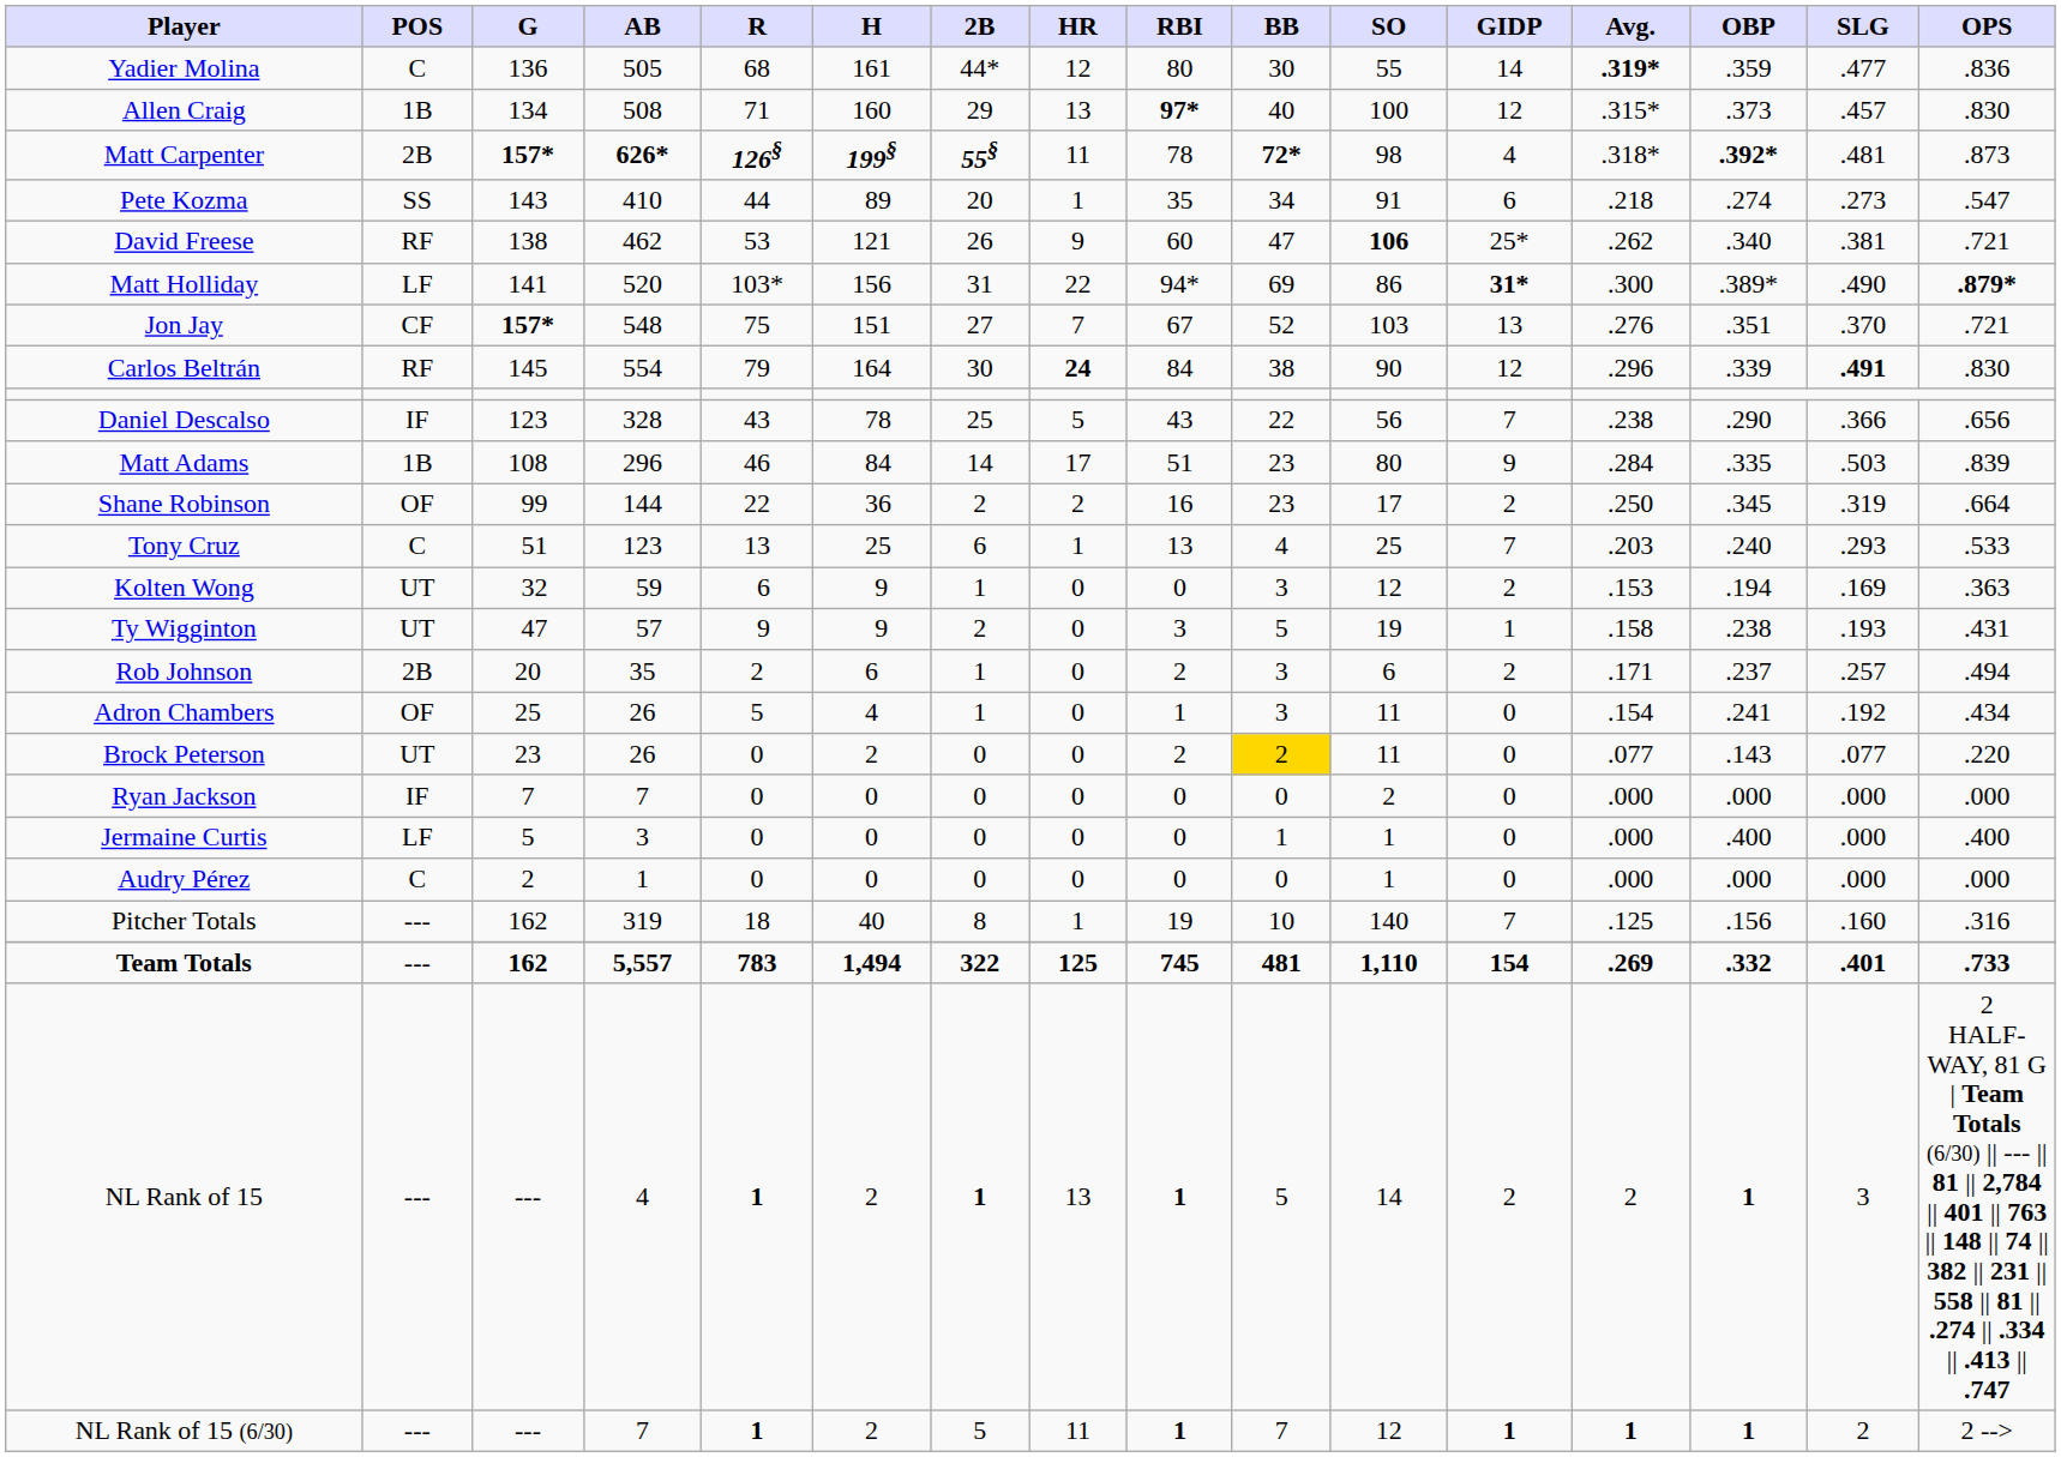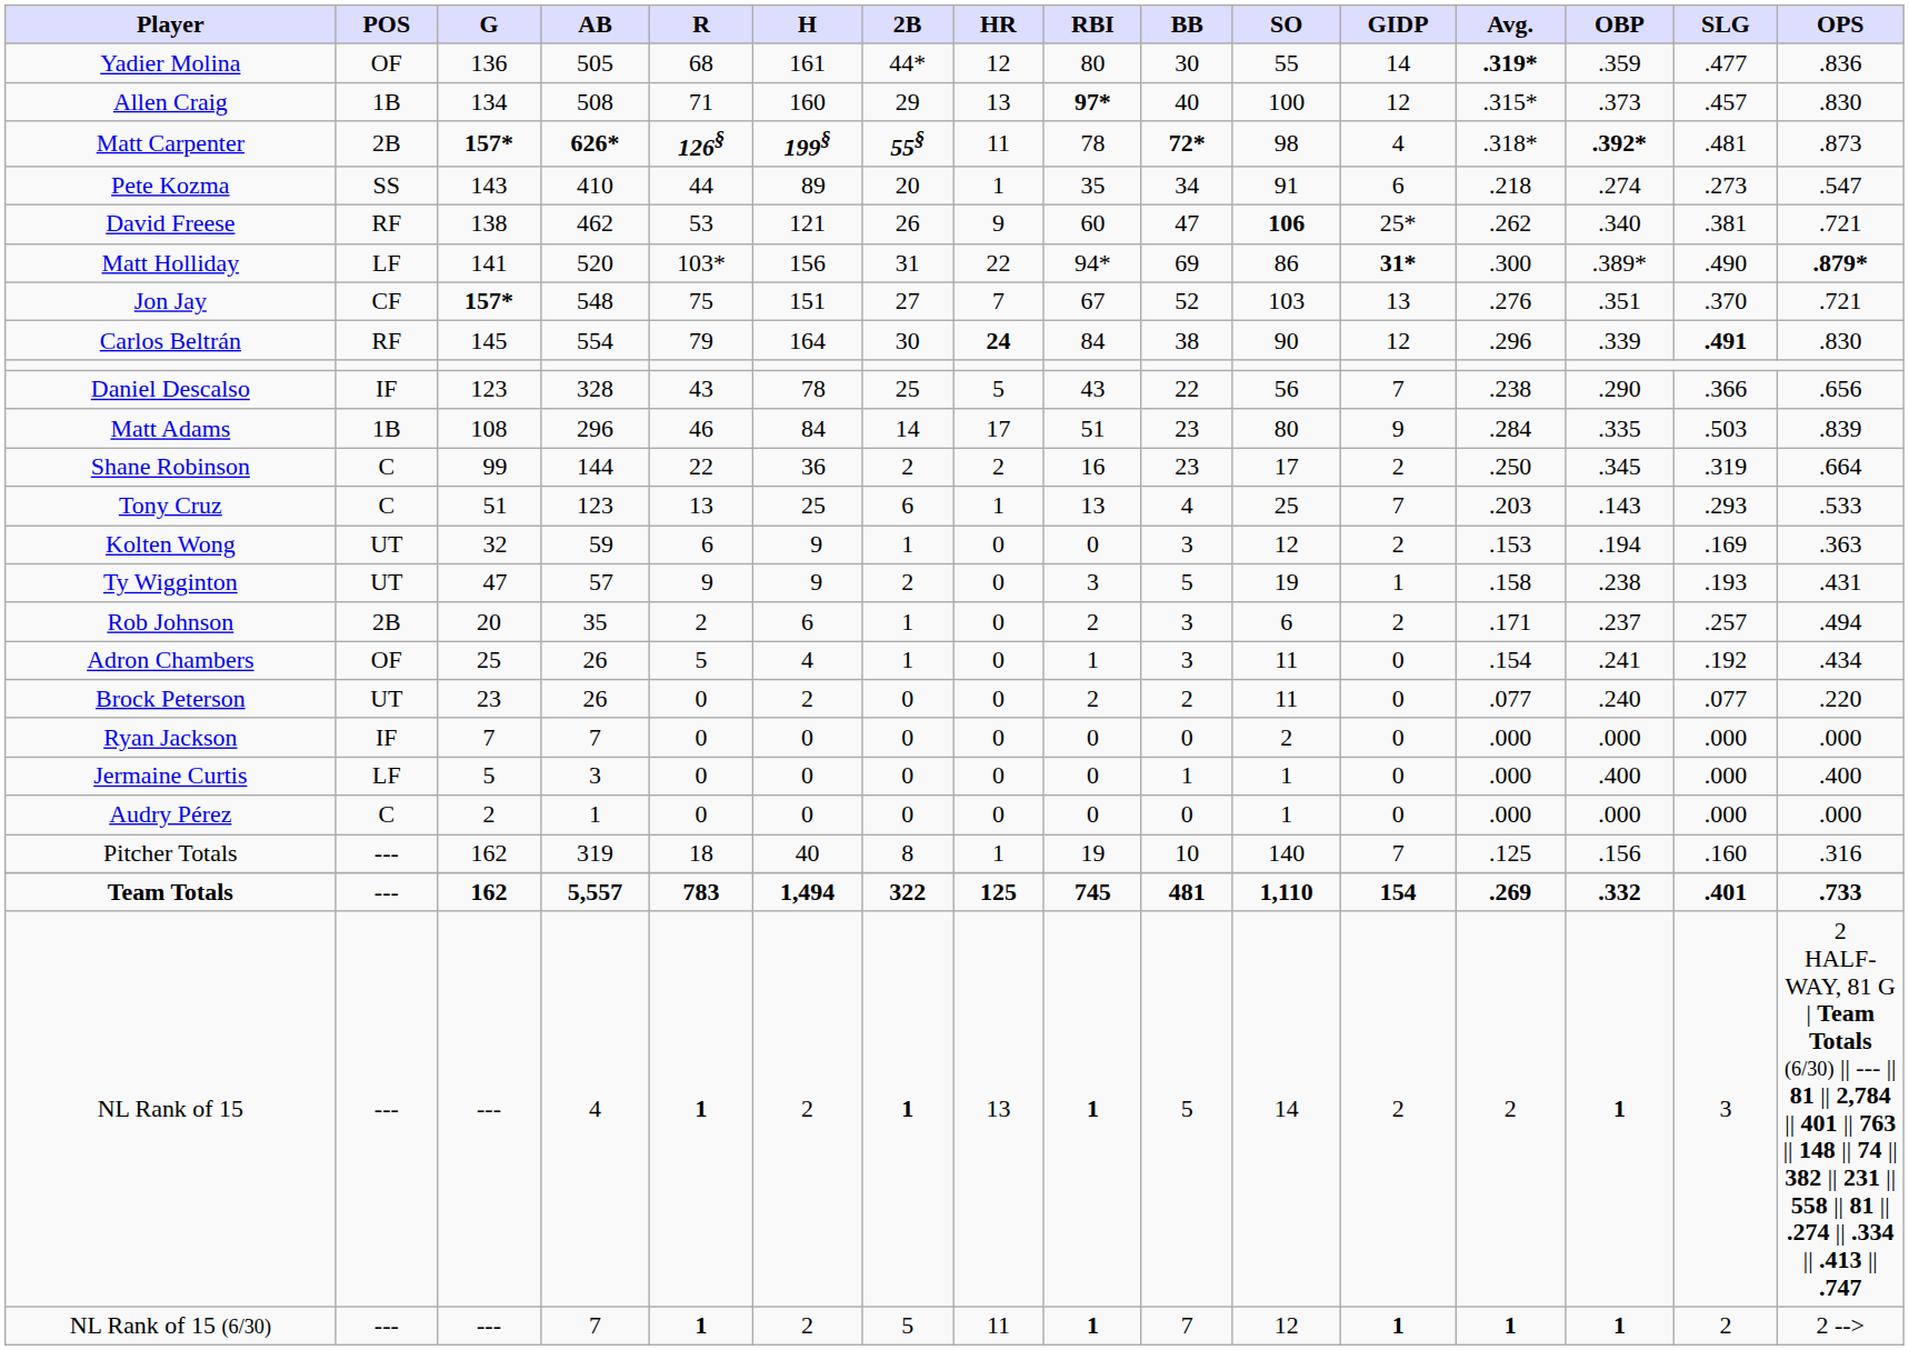Yadier Molina | POS: C -> OF
Shane Robinson | POS: OF -> C
Tony Cruz | OBP: .240 -> .143
Brock Peterson | BB: gold background -> no background
Brock Peterson | OBP: .143 -> .240
